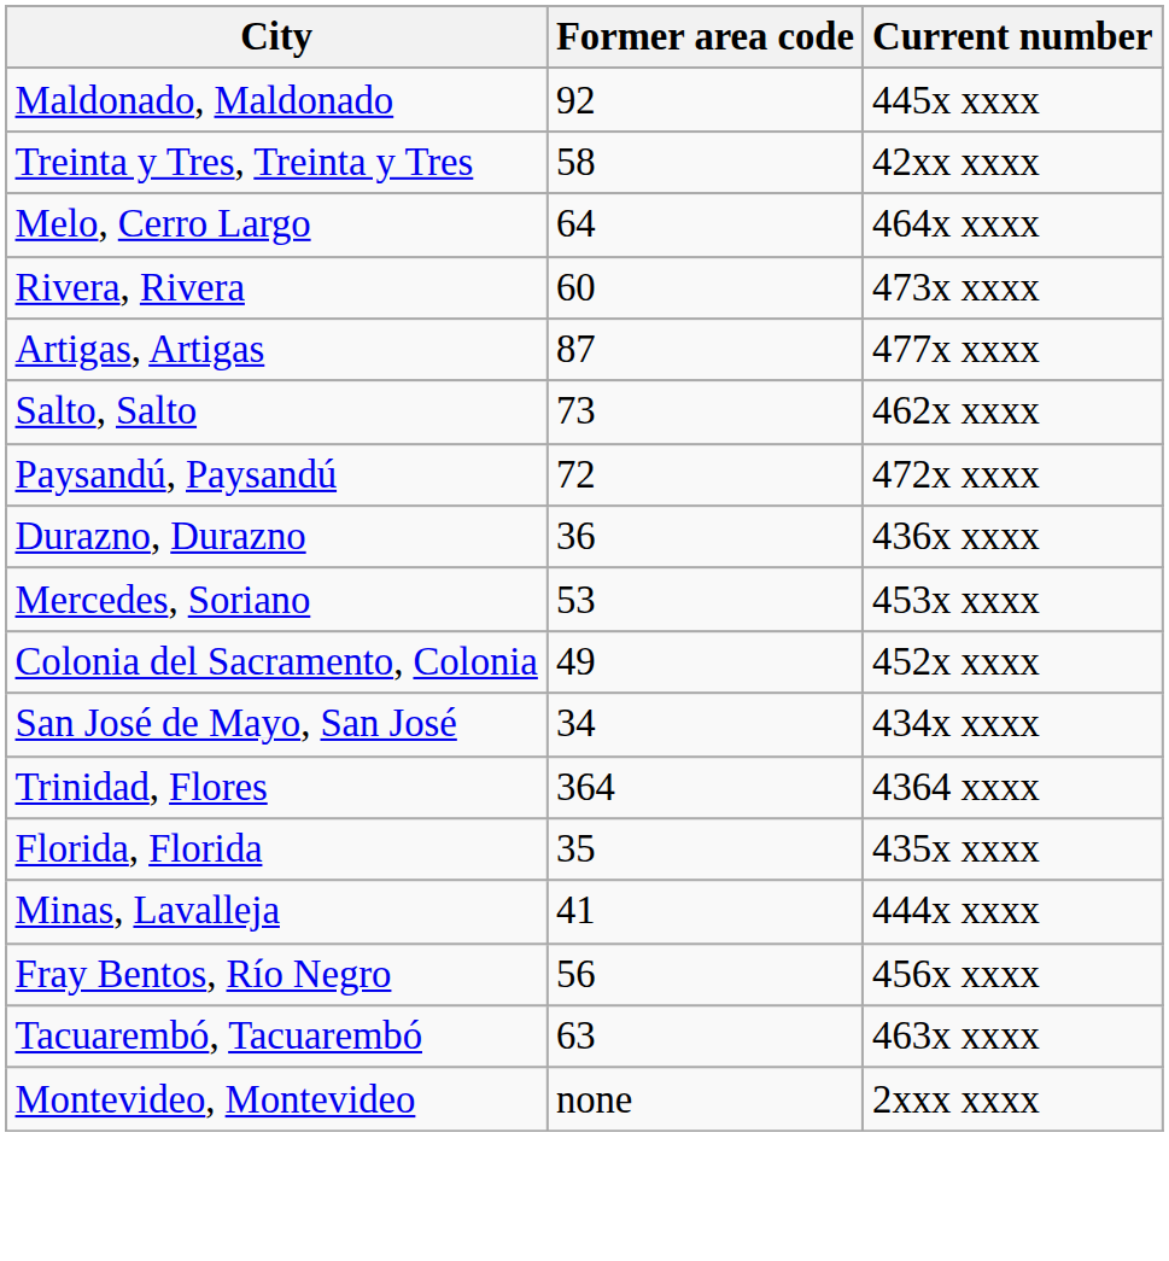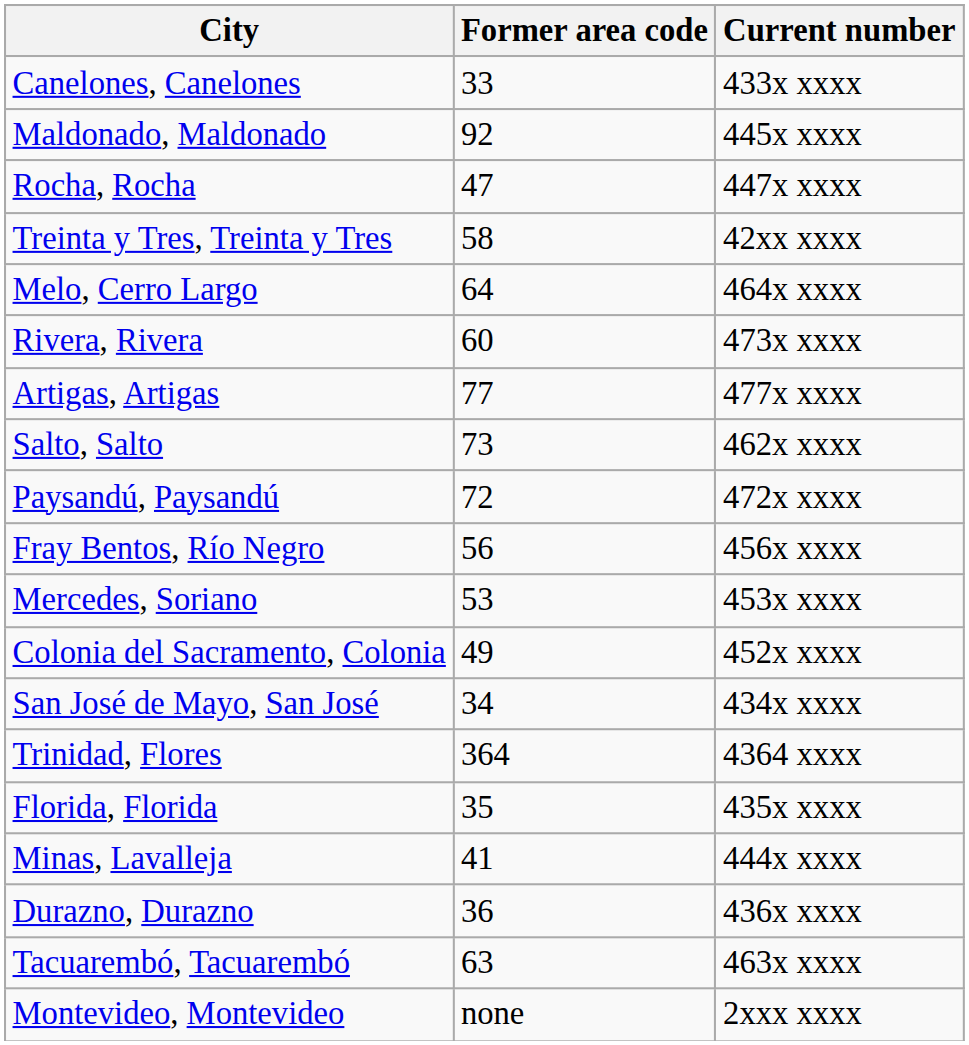+ row: Canelones, Canelones | 33 | 433x xxxx
+ row: Rocha, Rocha | 47 | 447x xxxx
Artigas, Artigas | Former area code: 87 -> 77
rows swapped: Fray Bentos, Río Negro <-> Durazno, Durazno
